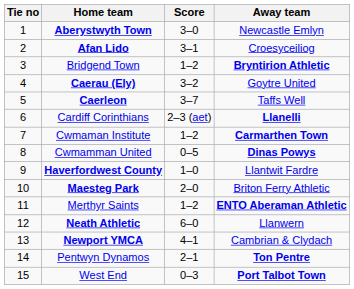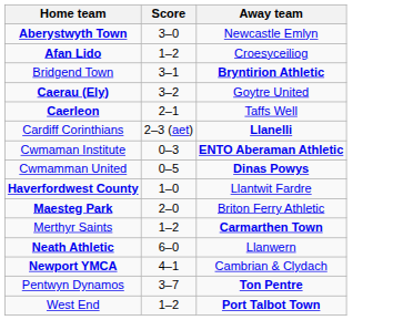- column: Tie no | 1 | 2 | 3 | 4 | 5 | 6 | 7 | 8 | 9 | 10 | 11 | 12 | 13 | 14 | 15
Afan Lido | Score: 3–1 -> 1–2
Bridgend Town | Score: 1–2 -> 3–1
Caerleon | Score: 3–7 -> 2–1
Cwmaman Institute | Score: 1–2 -> 0–3
Cwmaman Institute | Away team: Carmarthen Town -> ENTO Aberaman Athletic
Merthyr Saints | Away team: ENTO Aberaman Athletic -> Carmarthen Town
Pentwyn Dynamos | Score: 2–1 -> 3–7
West End | Score: 0–3 -> 1–2
